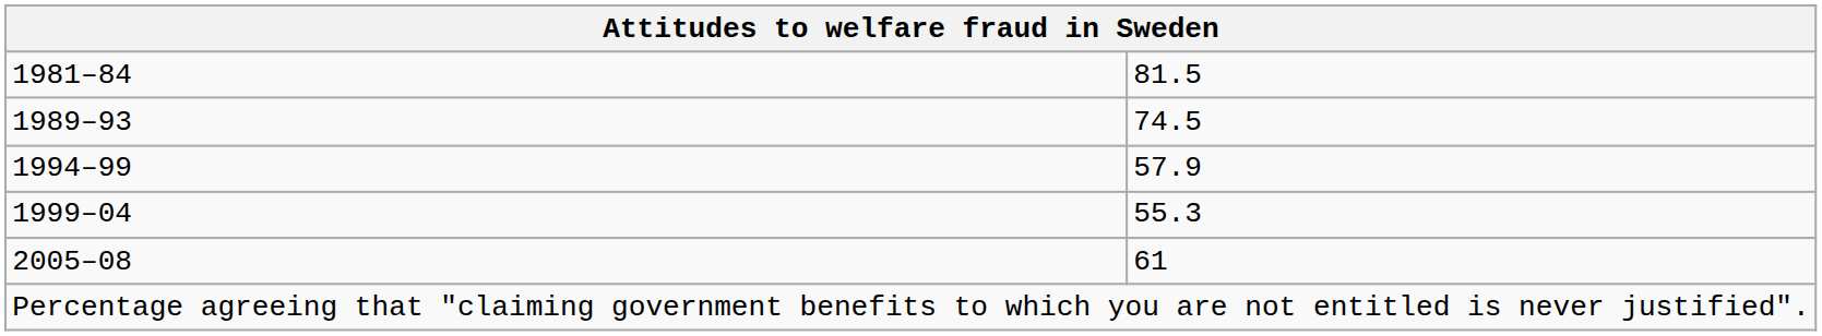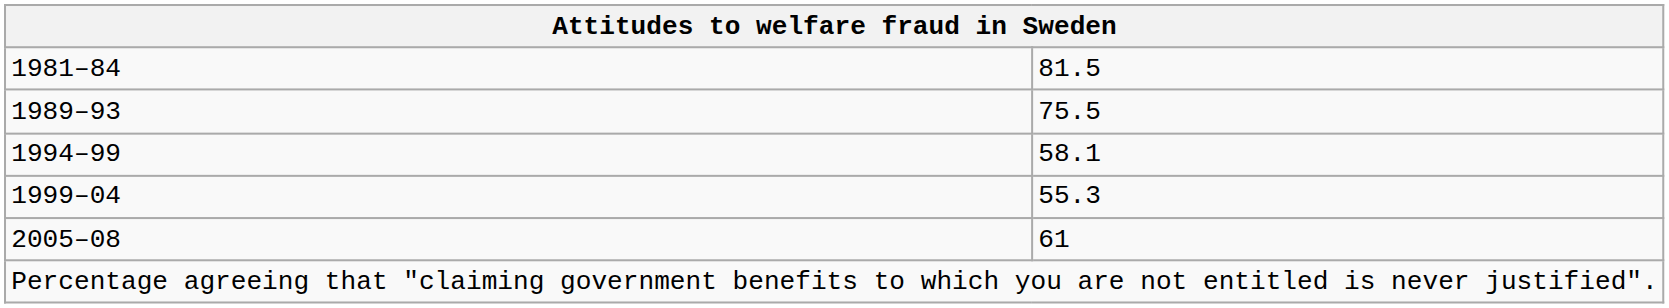1989–93 | column 2: 74.5 -> 75.5
1994–99 | column 2: 57.9 -> 58.1
